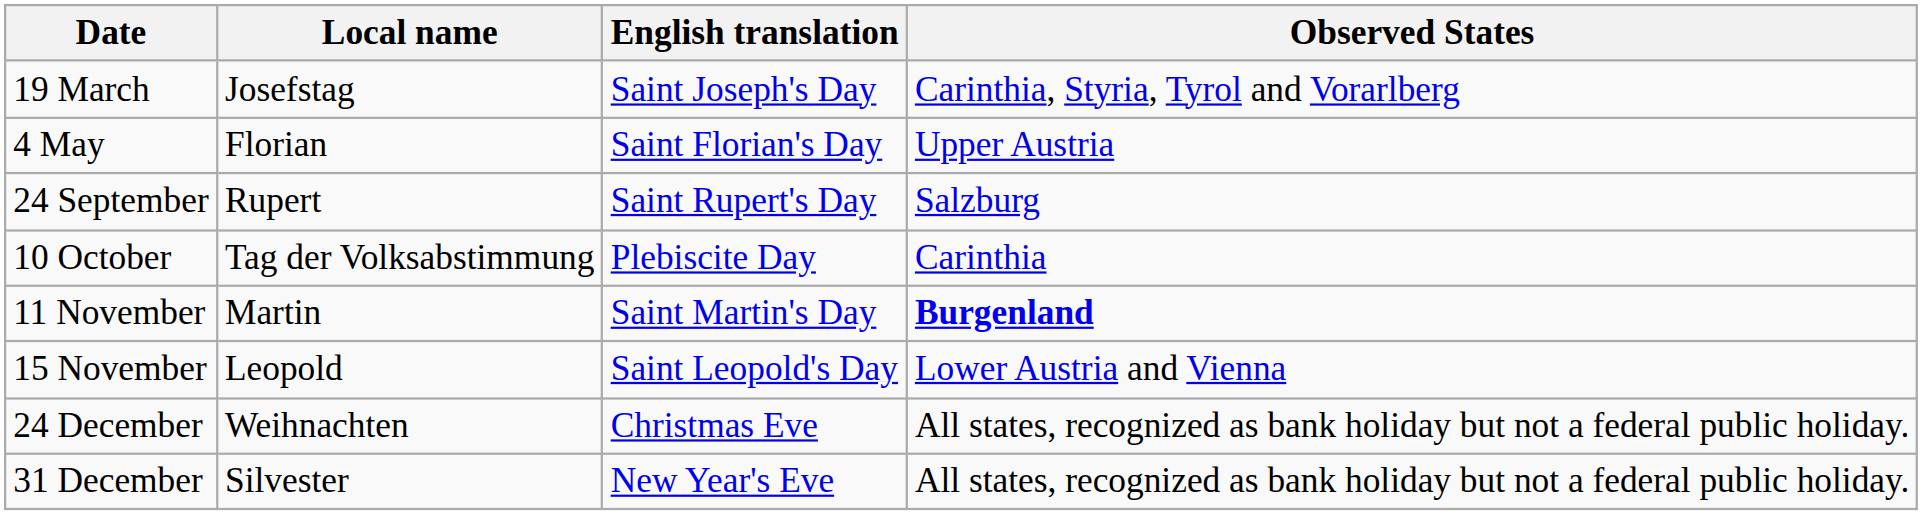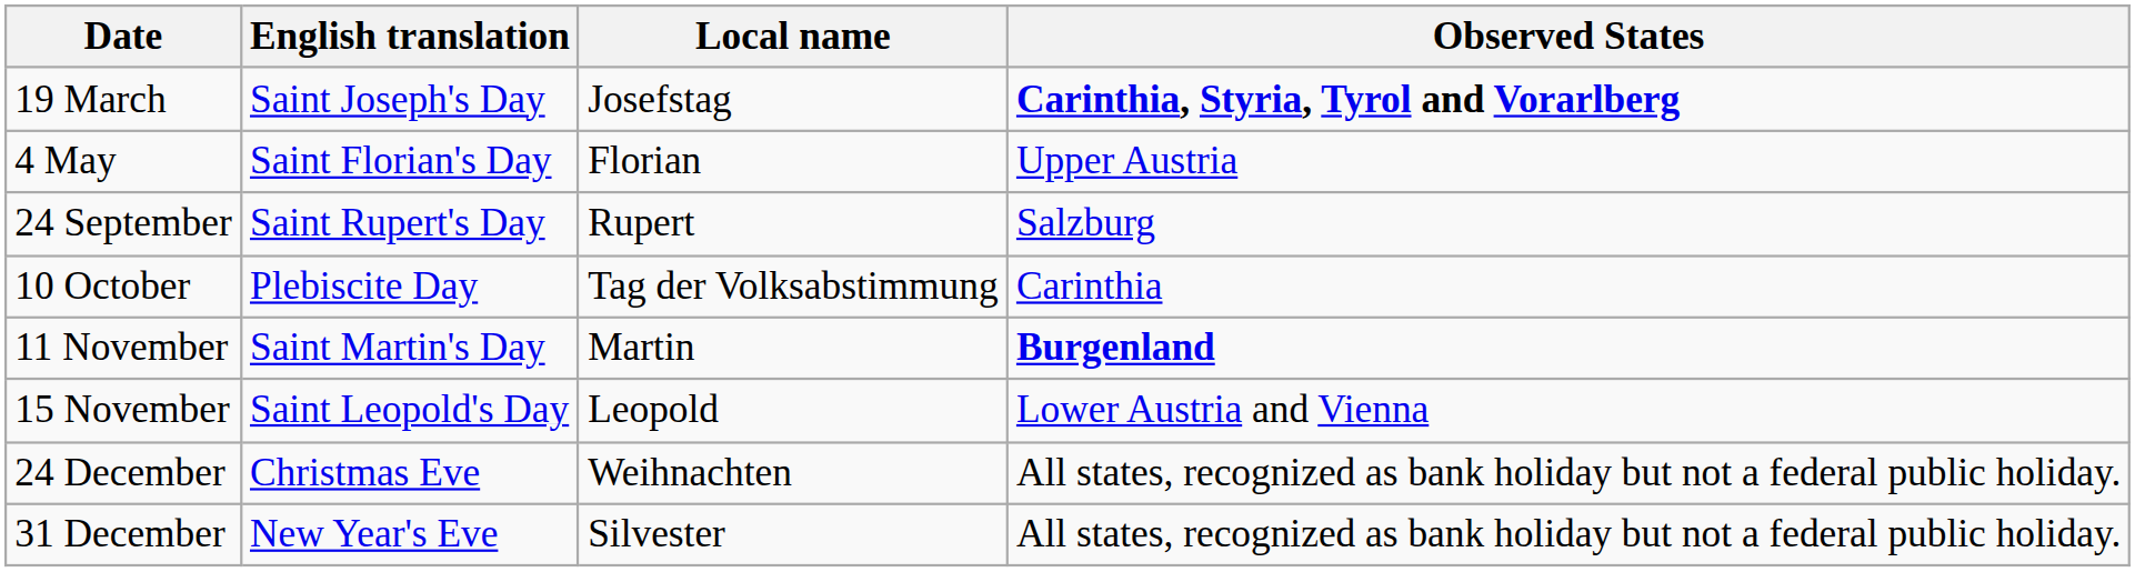columns swapped: English translation <-> Local name
19 March | Observed States: normal -> bold
